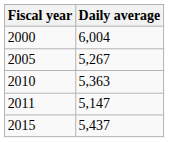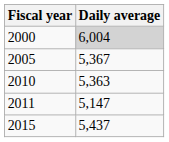2000 | Daily average: no background -> lightgrey background
2005 | Daily average: 5,267 -> 5,367
